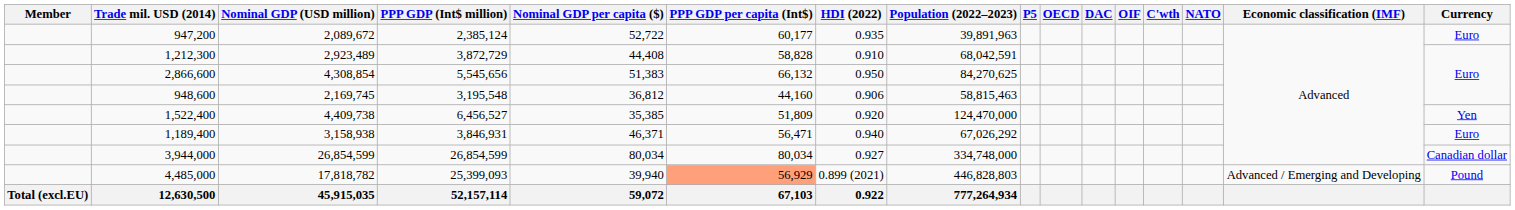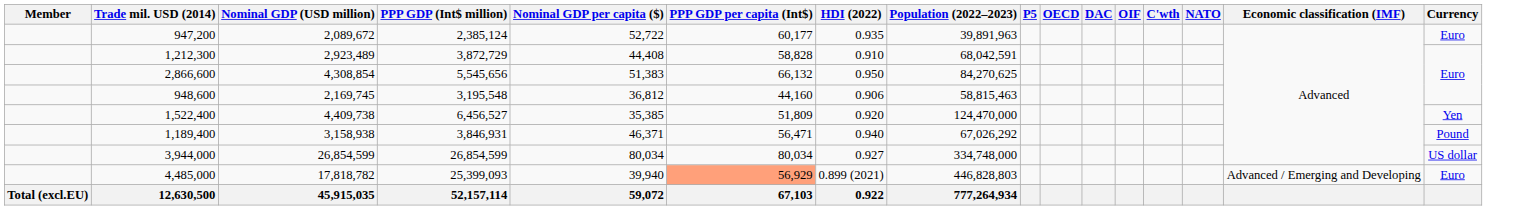1,189,400 | Currency: Euro -> Pound
3,944,000 | Currency: Canadian dollar -> US dollar
4,485,000 | Currency: Pound -> Euro
